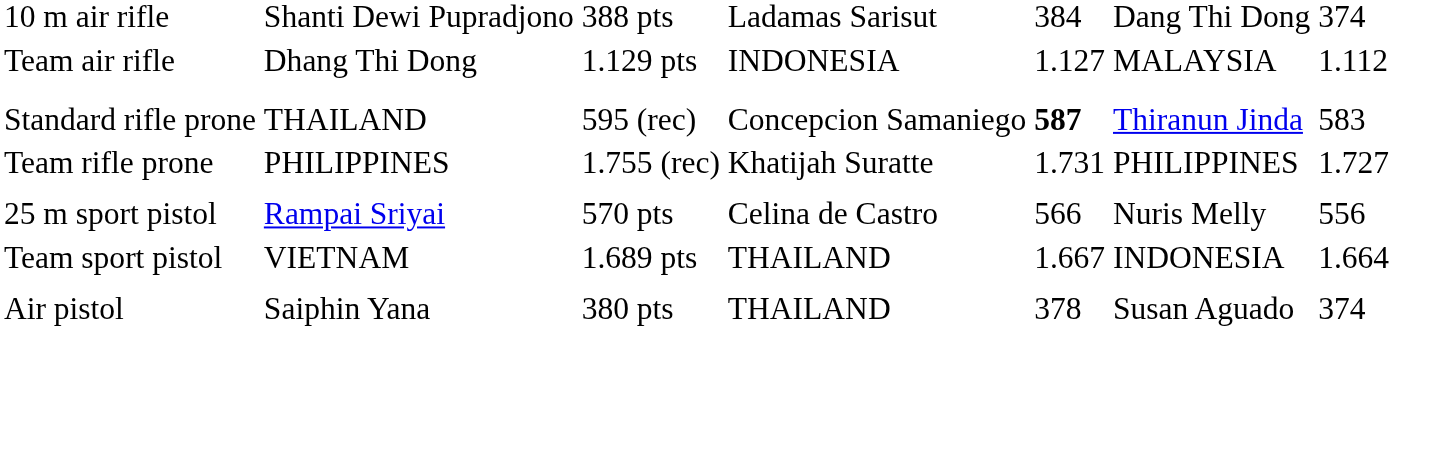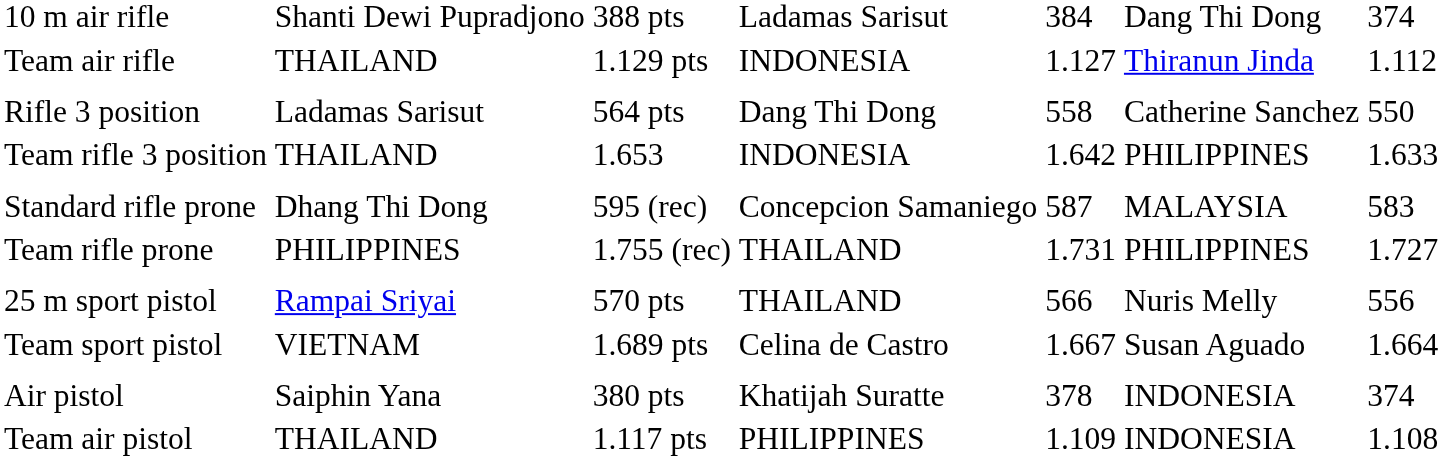Team air rifle | column 2: Dhang Thi Dong -> THAILAND
Team air rifle | column 6: MALAYSIA -> Thiranun Jinda
+ row: Rifle 3 position | Ladamas Sarisut | 564 pts | Dang Thi Dong | 558 | Catherine Sanchez | 550
+ row: Team rifle 3 position | THAILAND | 1.653 | INDONESIA | 1.642 | PHILIPPINES | 1.633
Standard rifle prone | column 2: THAILAND -> Dhang Thi Dong
Standard rifle prone | column 5: bold -> normal
Standard rifle prone | column 6: Thiranun Jinda -> MALAYSIA
Team rifle prone | column 4: Khatijah Suratte -> THAILAND
25 m sport pistol | column 4: Celina de Castro -> THAILAND
Team sport pistol | column 4: THAILAND -> Celina de Castro
Team sport pistol | column 6: INDONESIA -> Susan Aguado
Air pistol | column 4: THAILAND -> Khatijah Suratte
Air pistol | column 6: Susan Aguado -> INDONESIA
+ row: Team air pistol | THAILAND | 1.117 pts | PHILIPPINES | 1.109 | INDONESIA | 1.108
